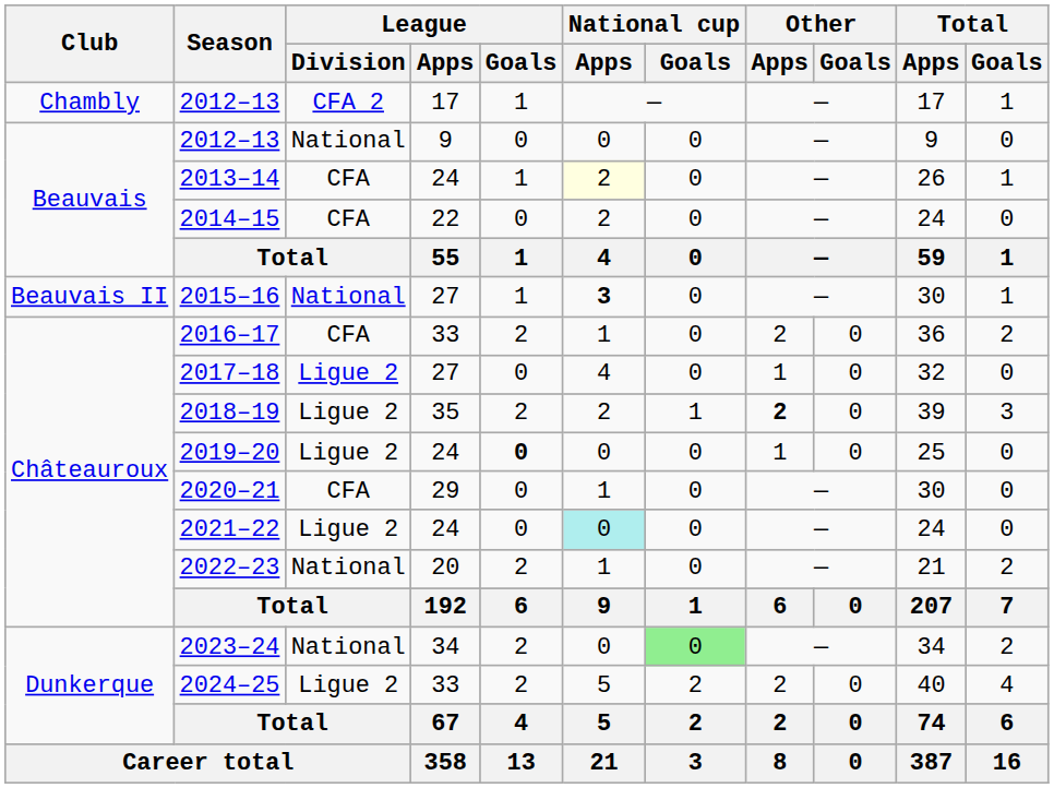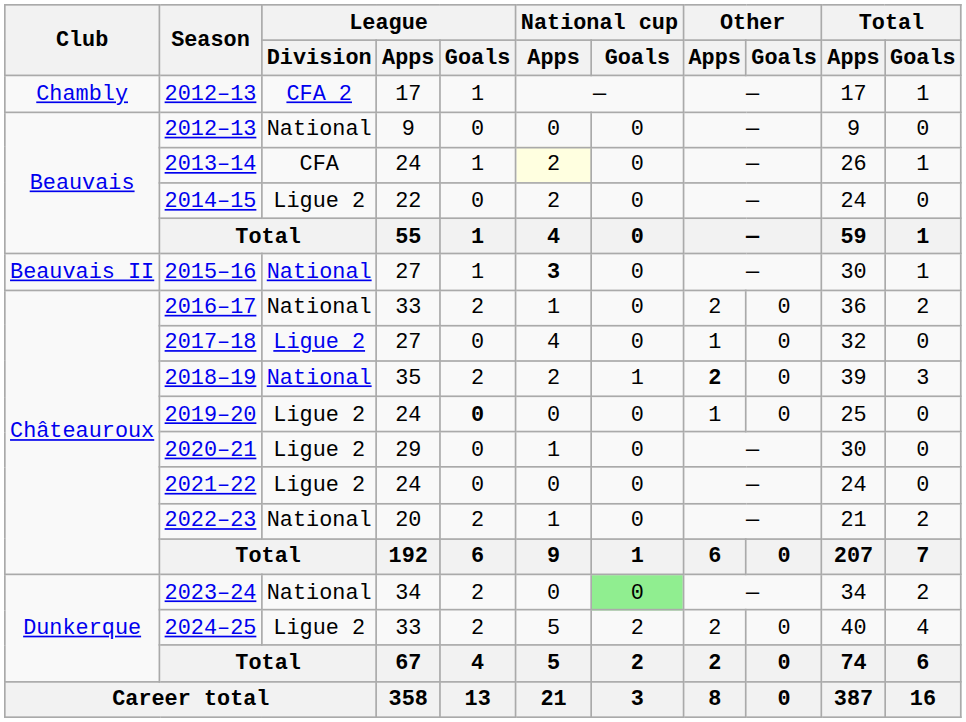2014–15 | League / Division: CFA -> Ligue 2
2016–17 | League / Division: CFA -> National
2018–19 | League / Division: Ligue 2 -> National
2020–21 | League / Division: CFA -> Ligue 2
2021–22 | National cup / Apps: paleturquoise background -> no background
